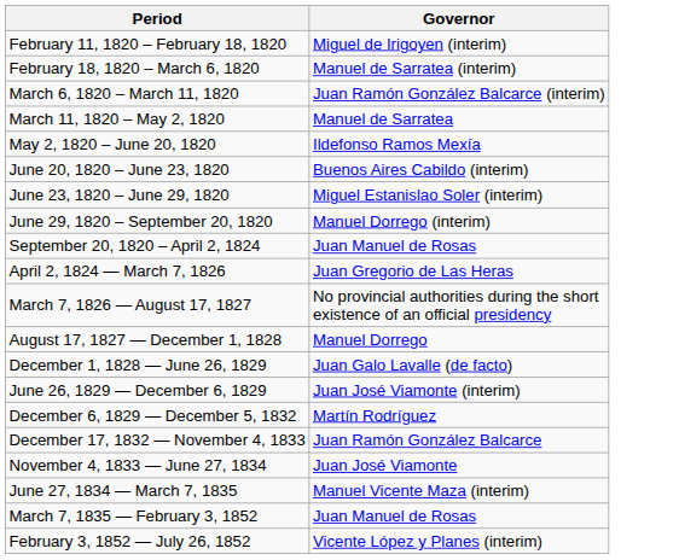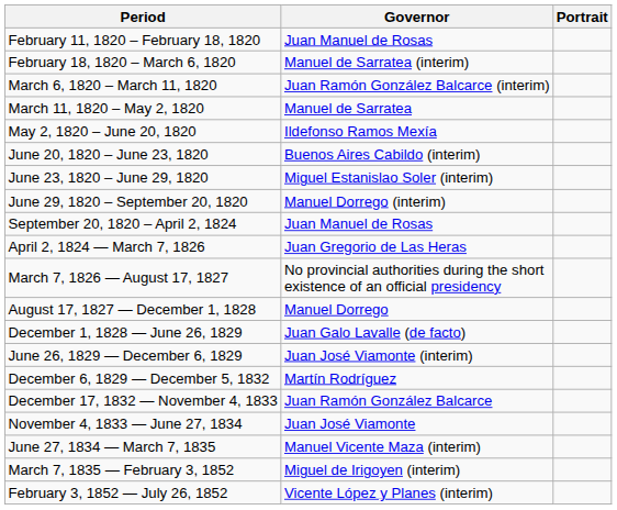+ column: Portrait
February 11, 1820 – February 18, 1820 | Governor: Miguel de Irigoyen (interim) -> Juan Manuel de Rosas
March 7, 1835 — February 3, 1852 | Governor: Juan Manuel de Rosas -> Miguel de Irigoyen (interim)
